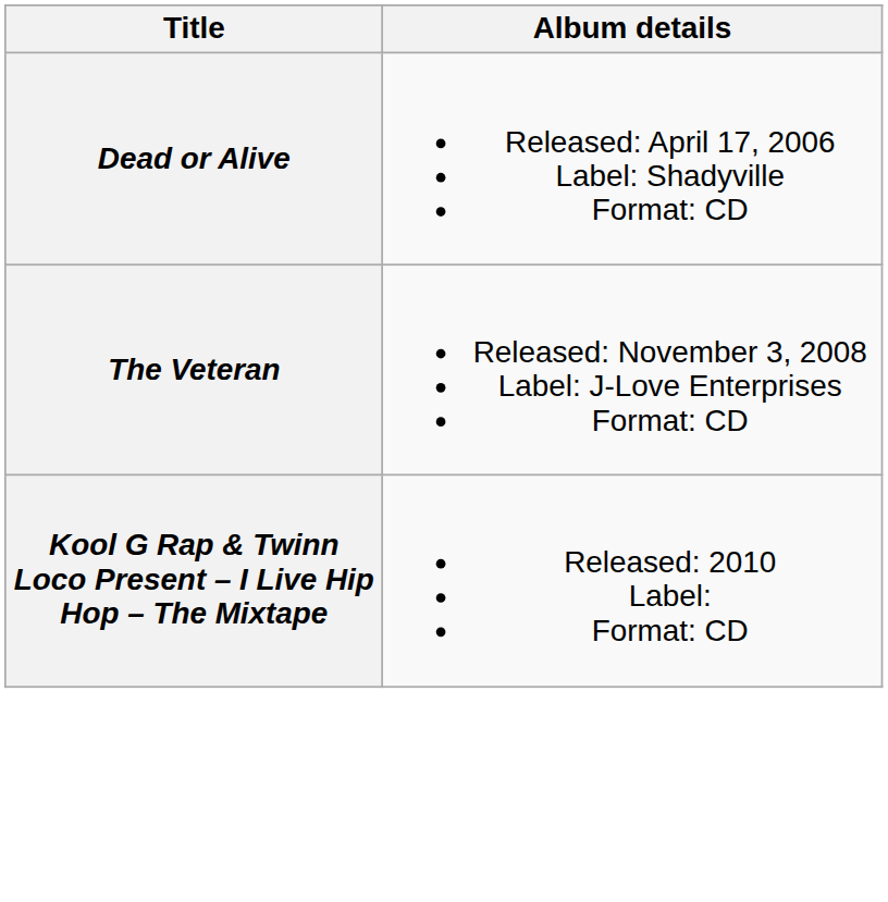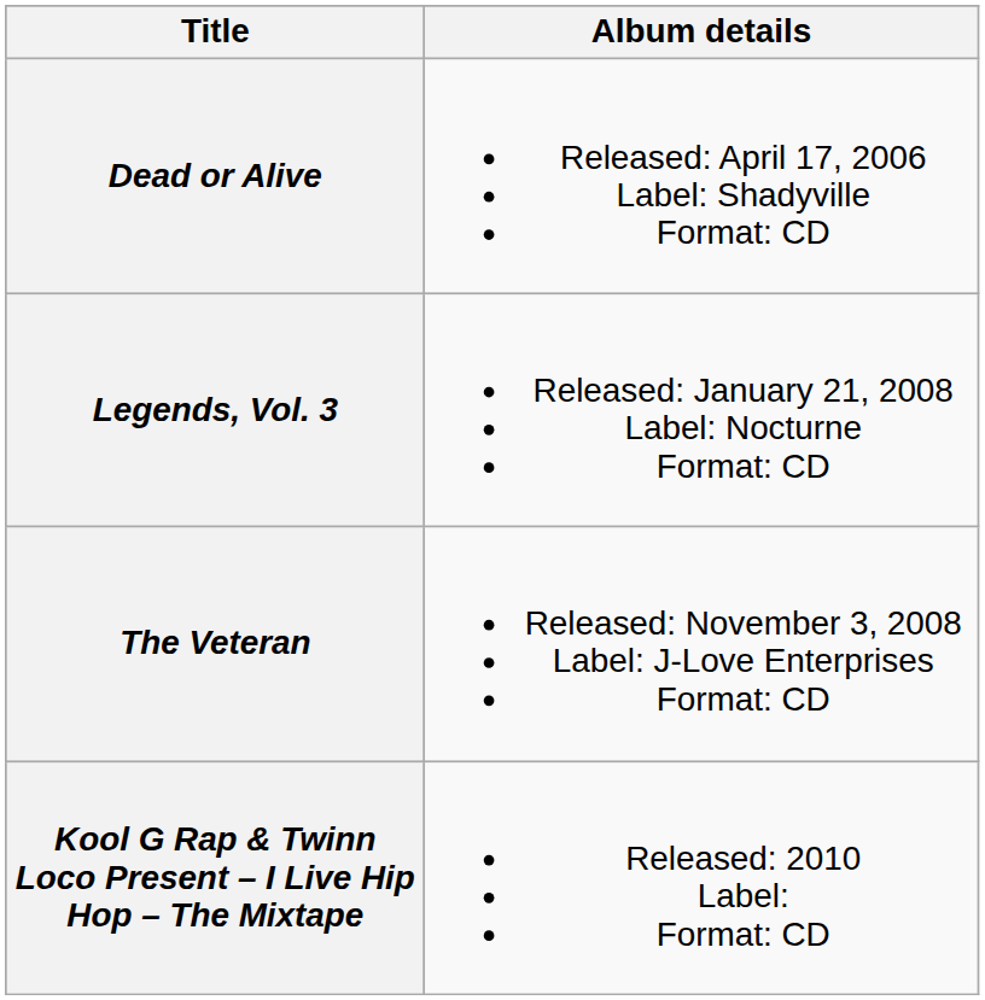+ row: Legends, Vol. 3 | Released: January 21, 2008 Label: Nocturne Format: CD
